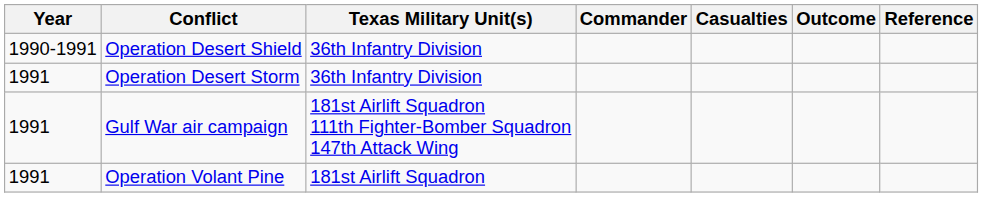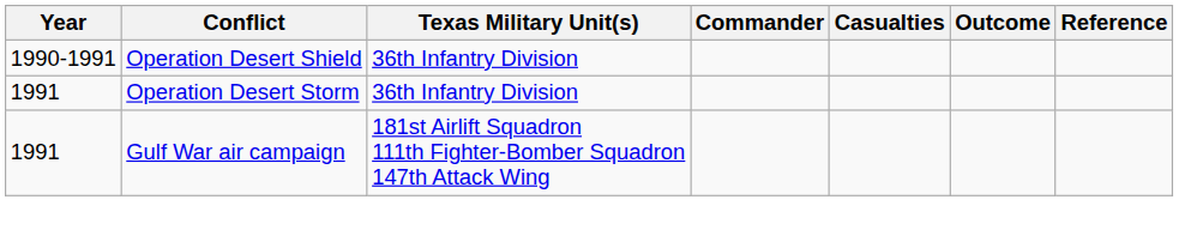- row: 1991 | Operation Volant Pine | 181st Airlift Squadron
